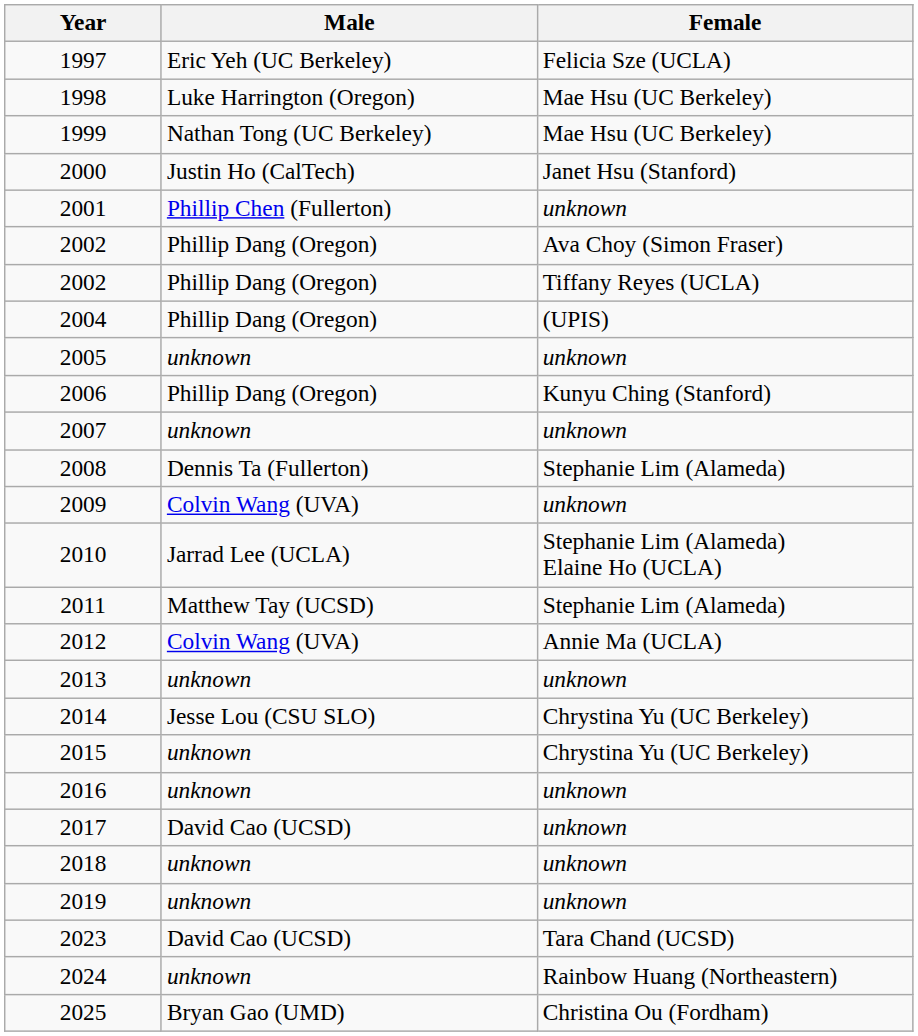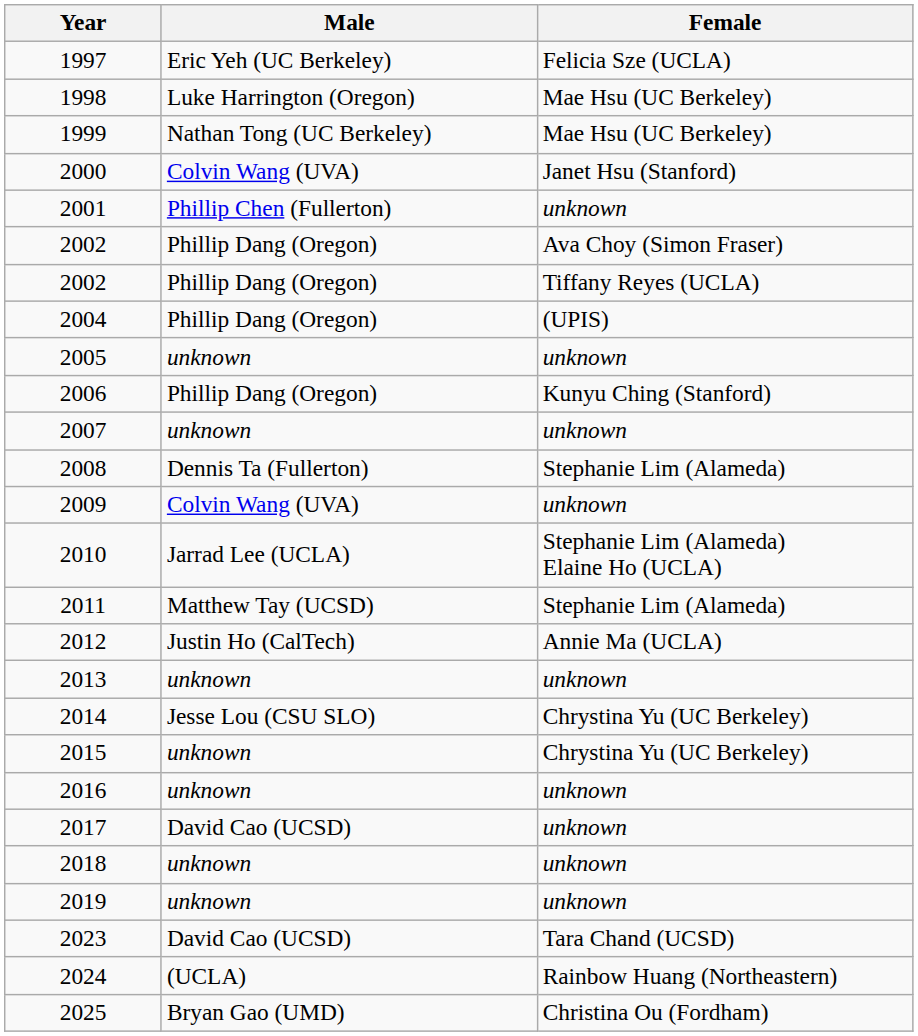2000 | Male: Justin Ho (CalTech) -> Colvin Wang (UVA)
2012 | Male: Colvin Wang (UVA) -> Justin Ho (CalTech)
2024 | Male: unknown -> (UCLA)
